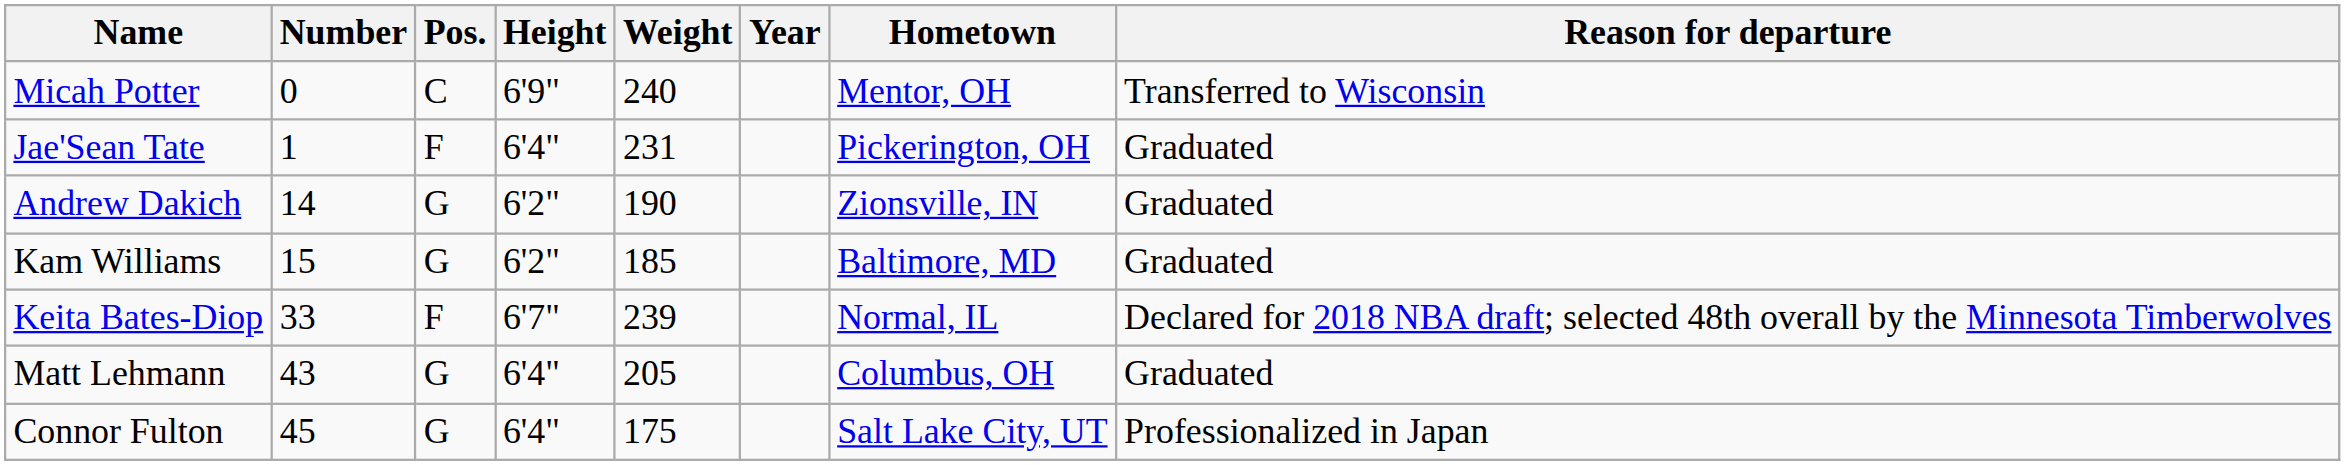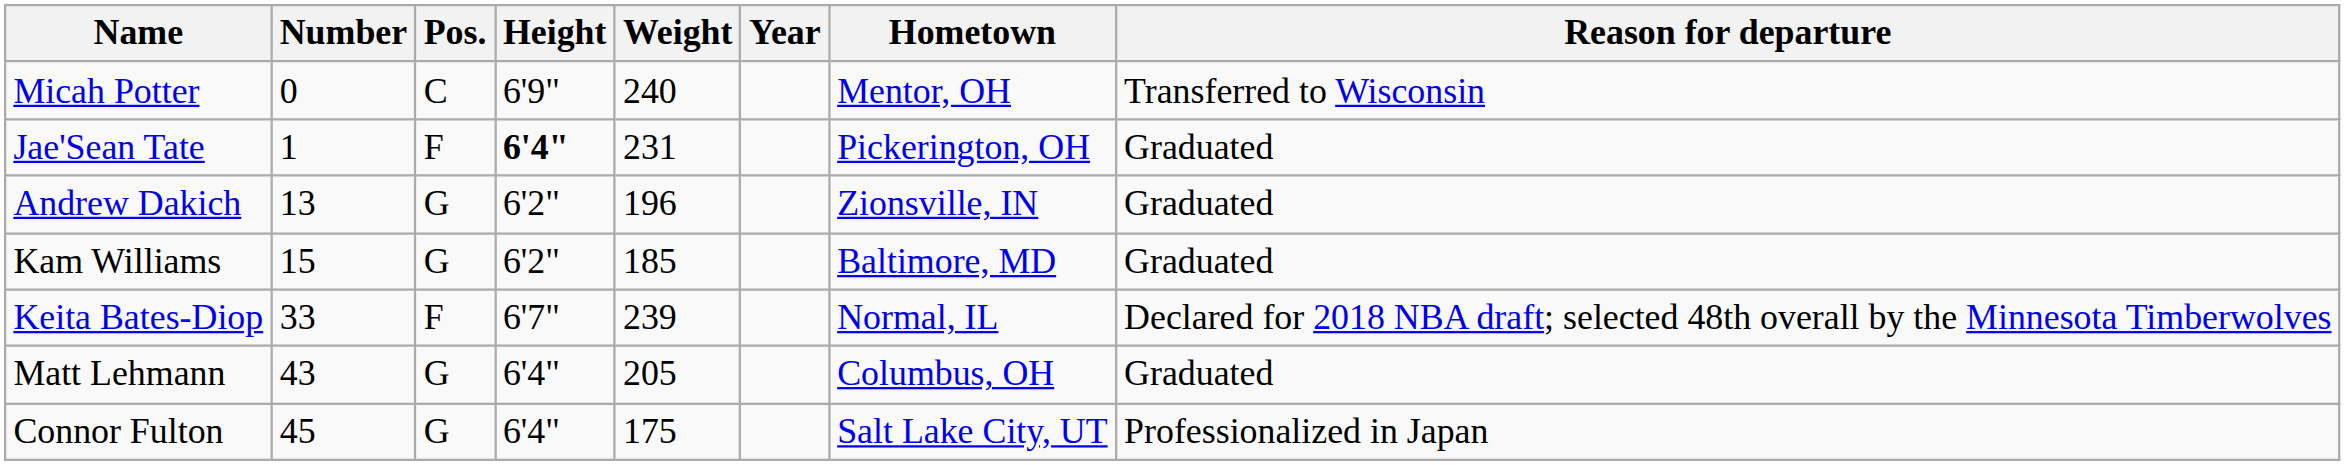Jae'Sean Tate | Height: normal -> bold
Andrew Dakich | Number: 14 -> 13
Andrew Dakich | Weight: 190 -> 196
